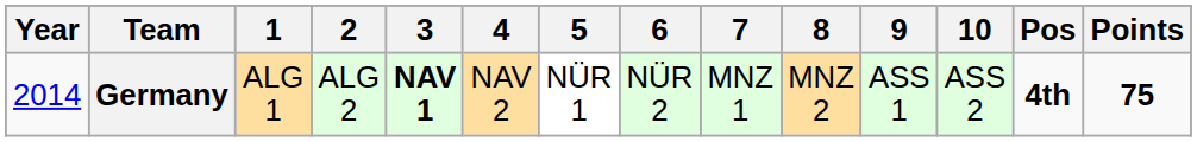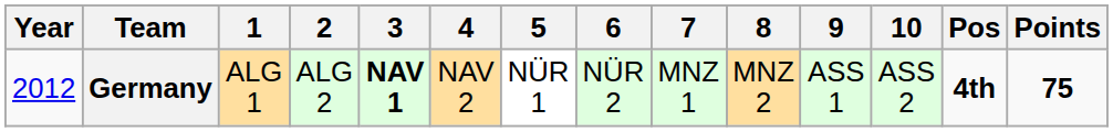Germany | Year: 2014 -> 2012
